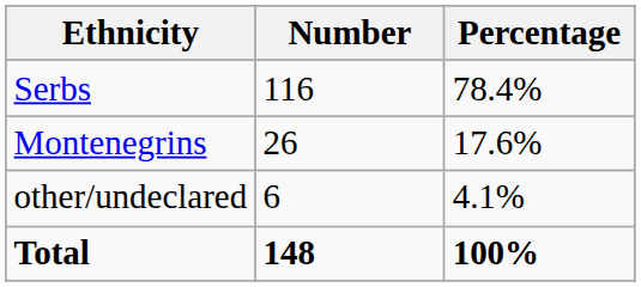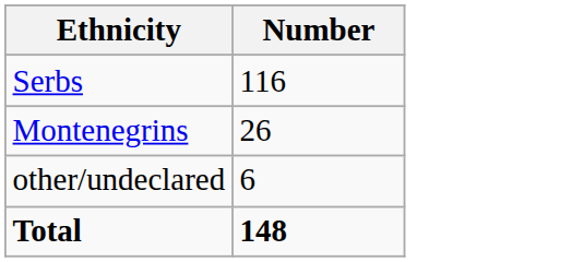- column: Percentage | 78.4% | 17.6% | 4.1% | 100%
